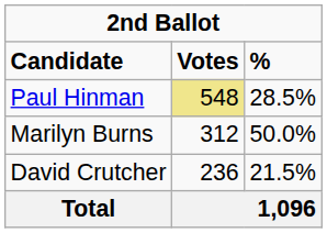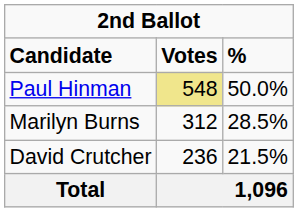Paul Hinman | column 3: 28.5% -> 50.0%
Marilyn Burns | column 3: 50.0% -> 28.5%
